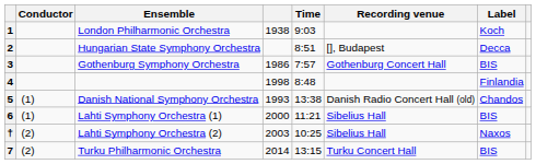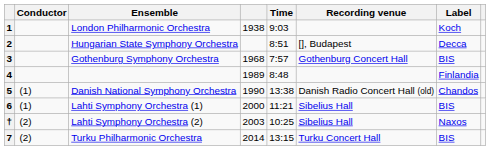3 | column 4: 1986 -> 1968
4 | column 4: 1998 -> 1989
5 | column 4: 1993 -> 1990
